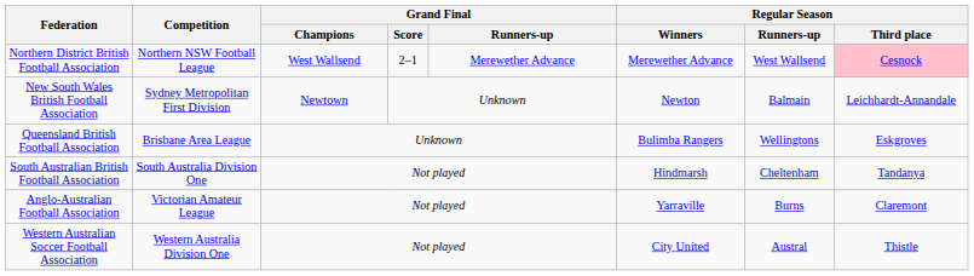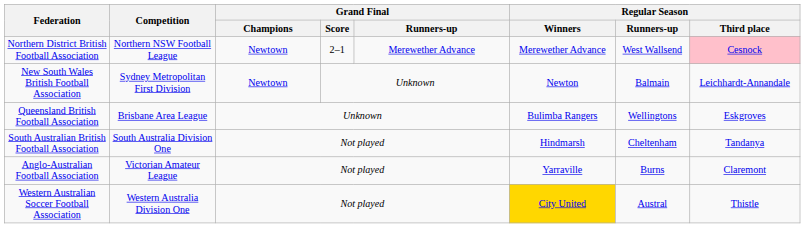Northern District British Football Association | Grand Final / Champions: West Wallsend -> Newtown
Western Australian Soccer Football Association | Regular Season / Winners: no background -> gold background
